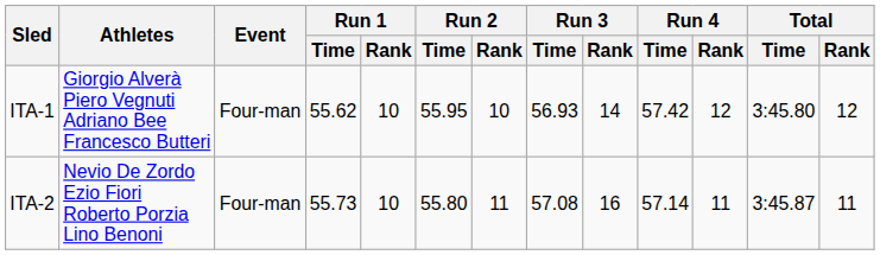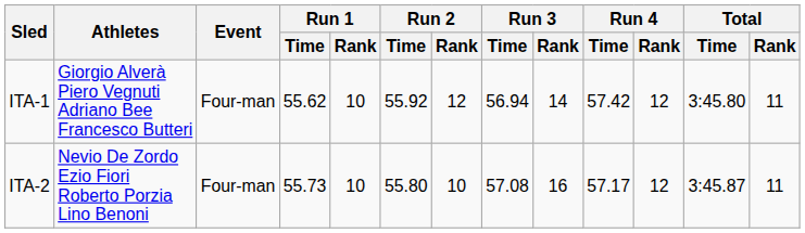ITA-1 | Run 2 / Time: 55.95 -> 55.92
ITA-1 | Run 2 / Rank: 10 -> 12
ITA-1 | Run 3 / Time: 56.93 -> 56.94
ITA-1 | Total / Rank: 12 -> 11
ITA-2 | Run 2 / Rank: 11 -> 10
ITA-2 | Run 4 / Time: 57.14 -> 57.17
ITA-2 | Run 4 / Rank: 11 -> 12
